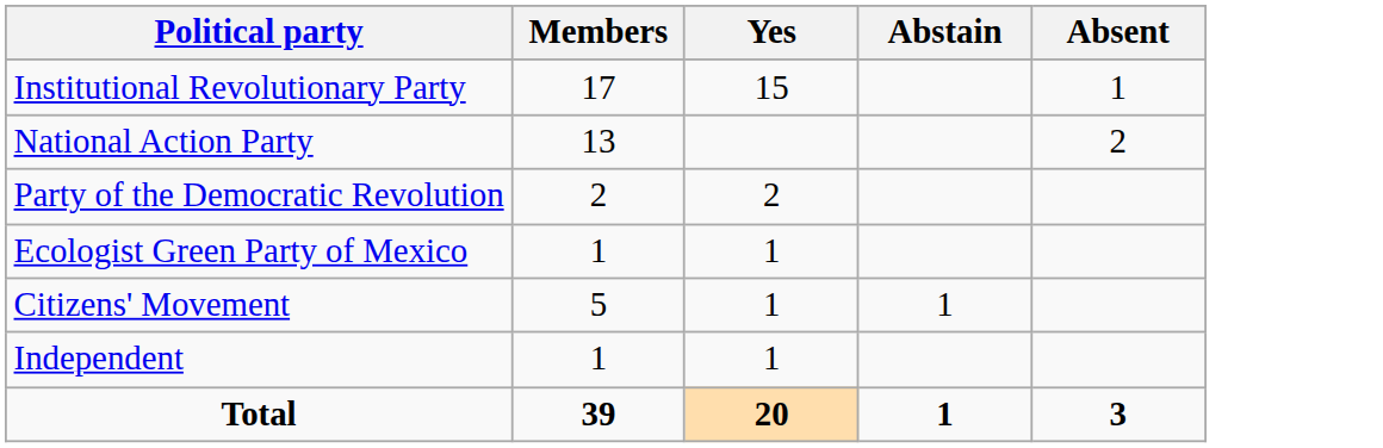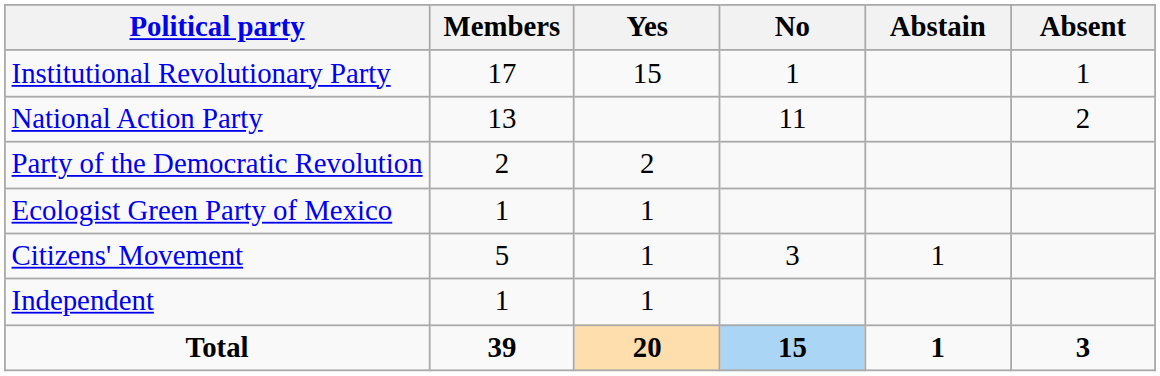+ column: No | 1 | 11 | 3 | 15
